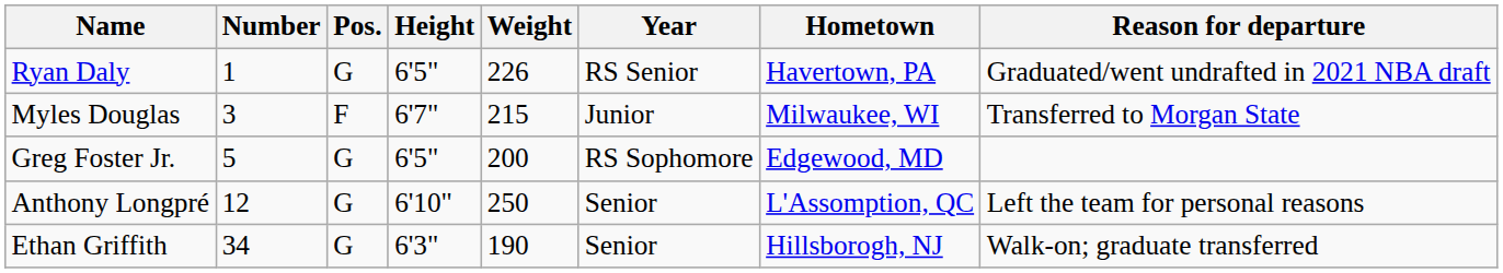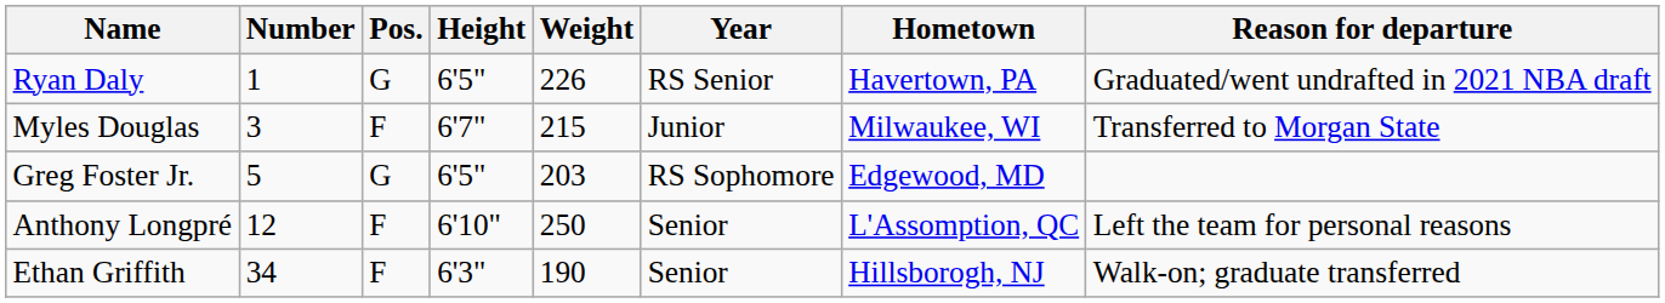Greg Foster Jr. | Weight: 200 -> 203
Anthony Longpré | Pos.: G -> F
Ethan Griffith | Pos.: G -> F
